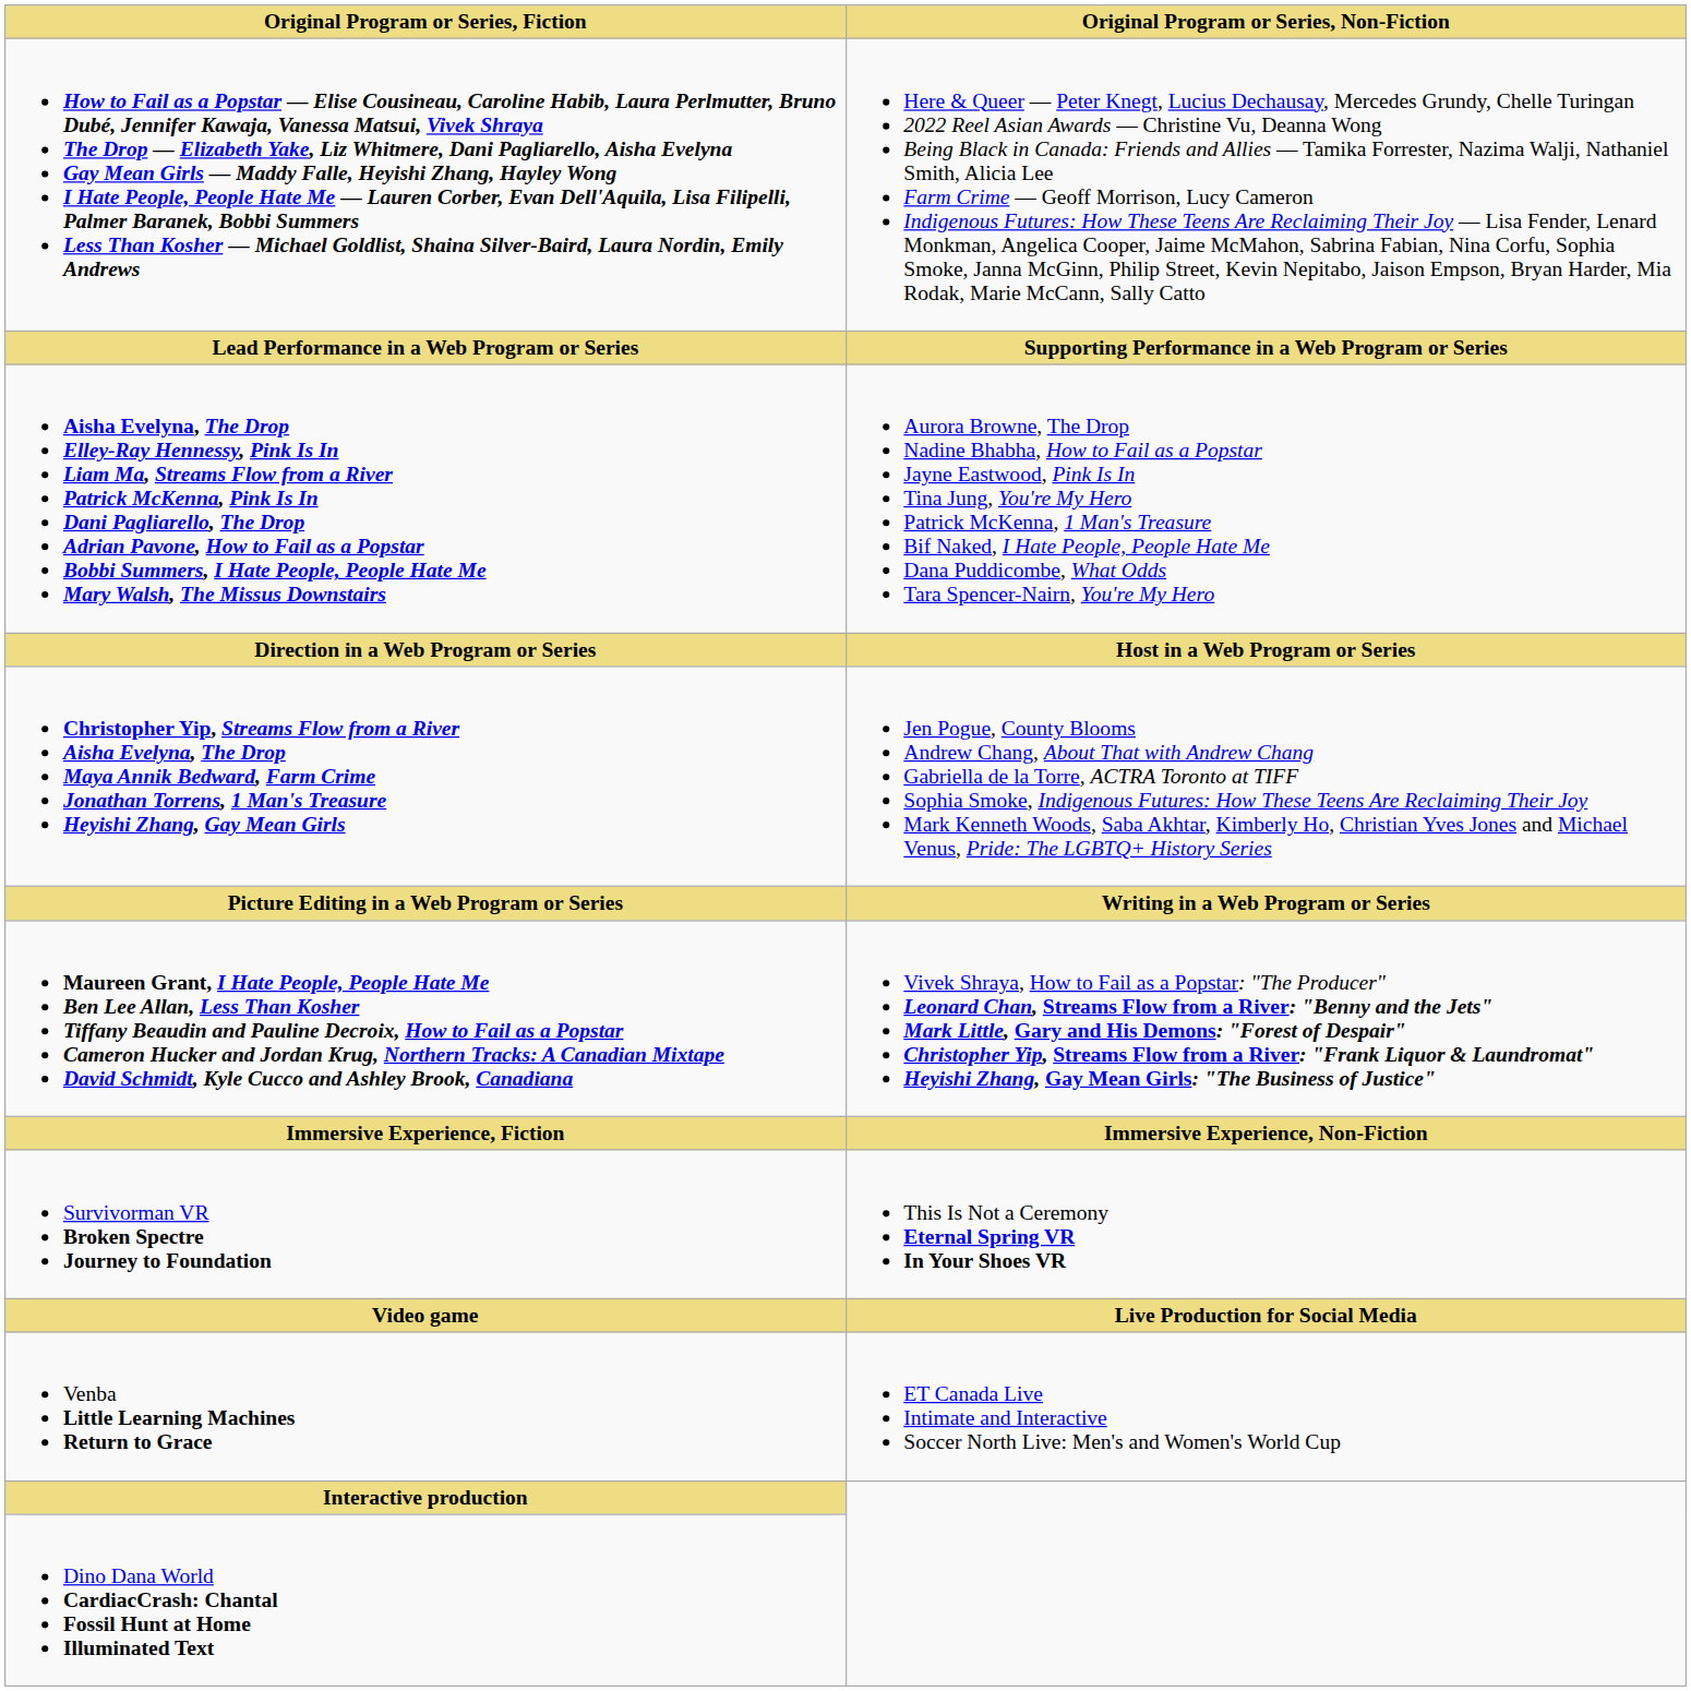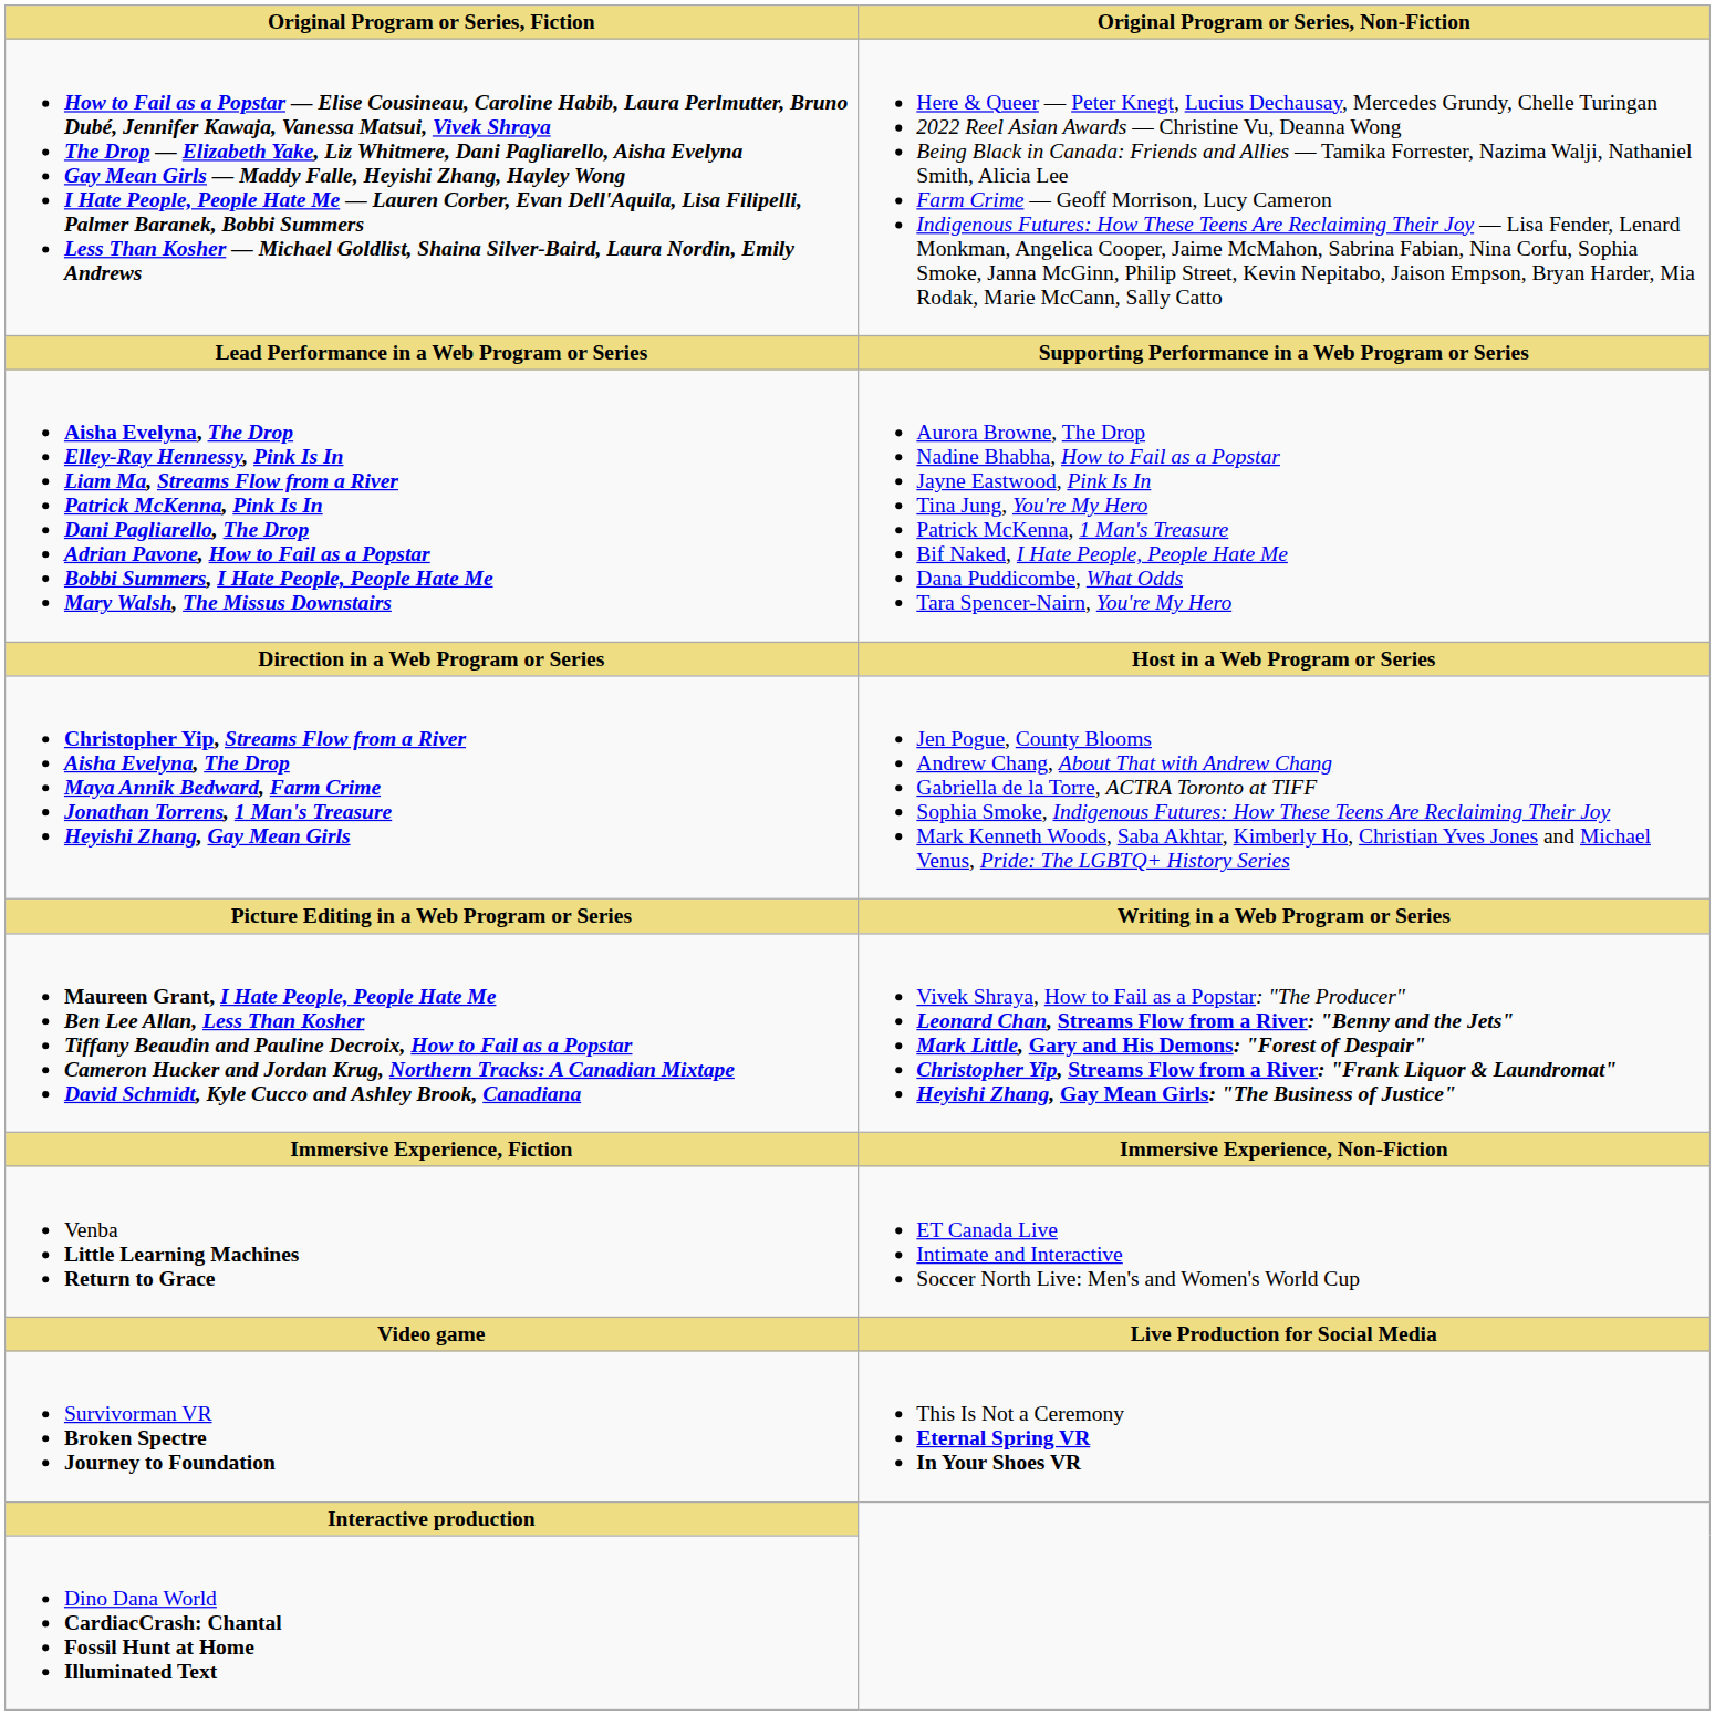rows swapped: Survivorman VR Broken Spectre Journey to Foundation <-> Venba Little Learning Machines Return to Grace
